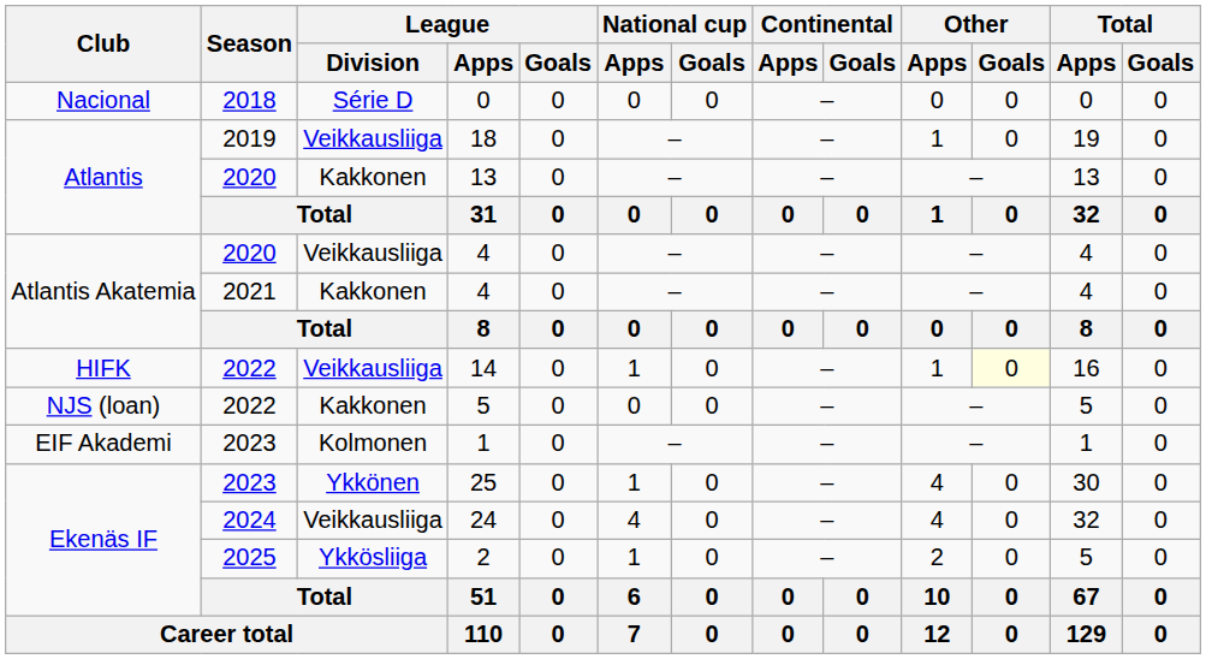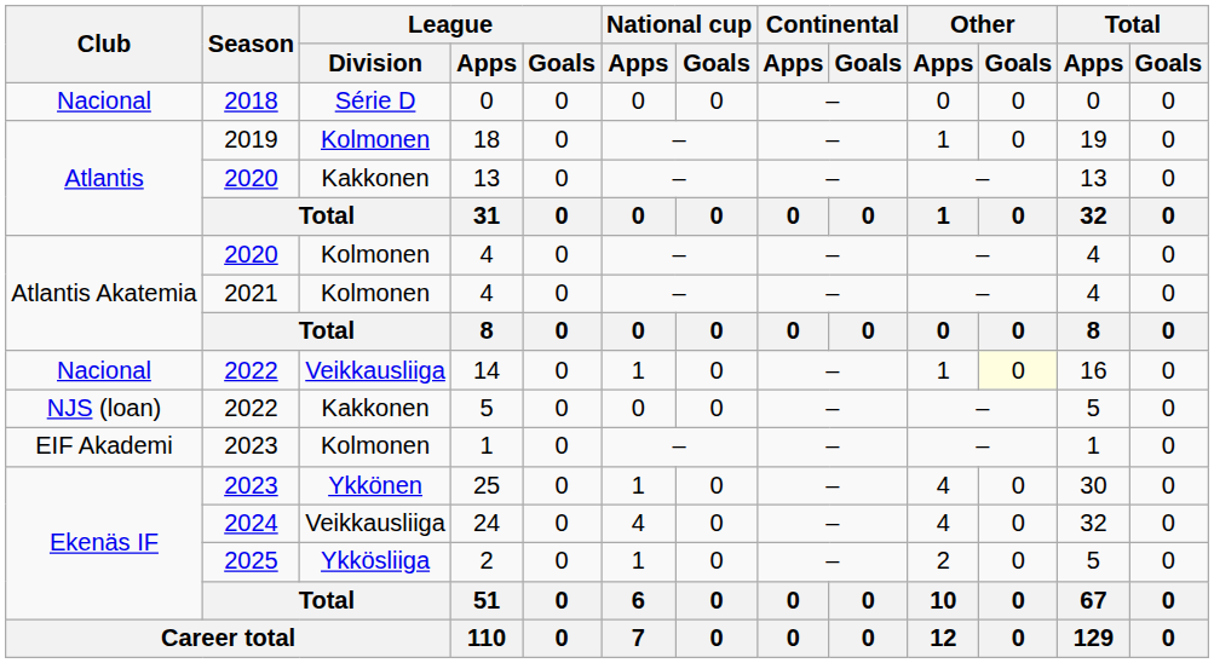18 | League / Division: Veikkausliiga -> Kolmonen
2020 / 4 | League / Division: Veikkausliiga -> Kolmonen
2021 / 4 | League / Division: Kakkonen -> Kolmonen
14 | Club: HIFK -> Nacional
